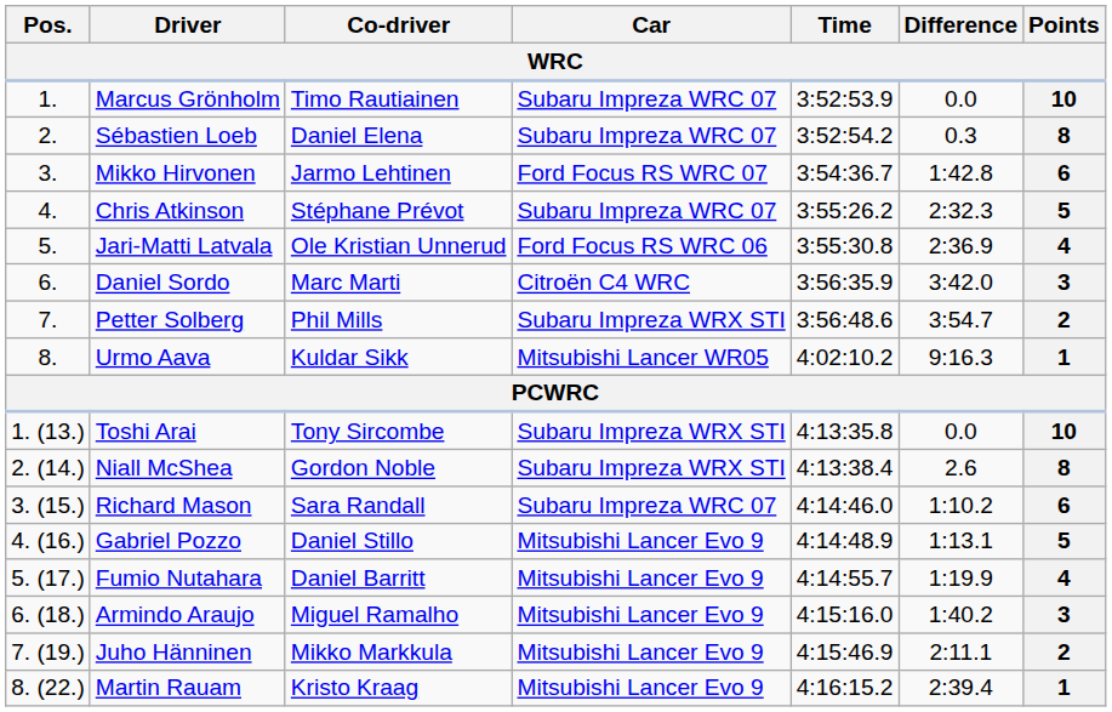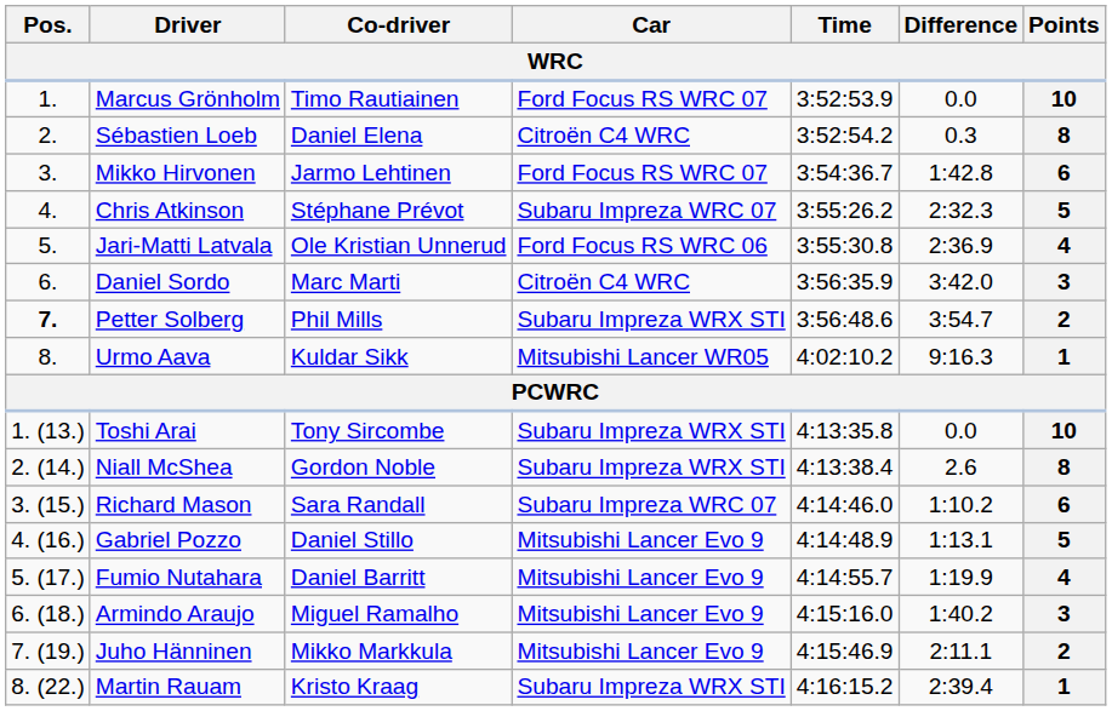Marcus Grönholm | Car: Subaru Impreza WRC 07 -> Ford Focus RS WRC 07
Sébastien Loeb | Car: Subaru Impreza WRC 07 -> Citroën C4 WRC
Petter Solberg | Pos.: normal -> bold
Martin Rauam | Car: Mitsubishi Lancer Evo 9 -> Subaru Impreza WRX STI
